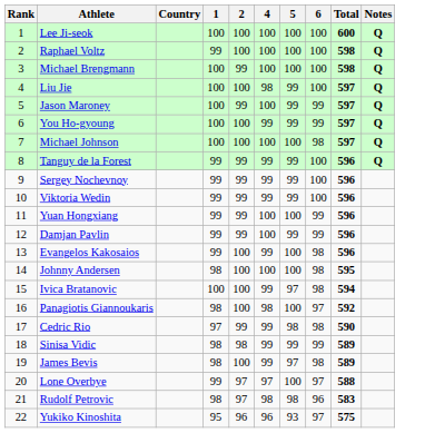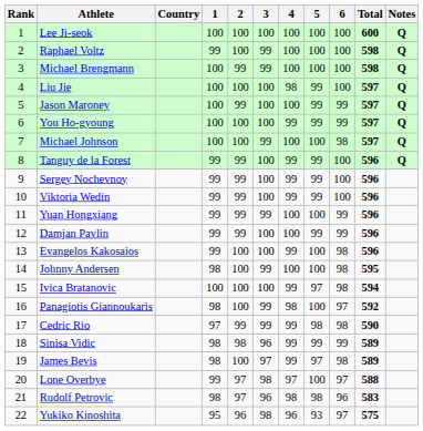+ column: 3 | 100 | 99 | 99 | 100 | 100 | 100 | 99 | 100 | 100 | 100 | 99 | 100 | 100 | 99 | 100 | 99 | 99 | 96 | 97 | 98 | 96 | 98
